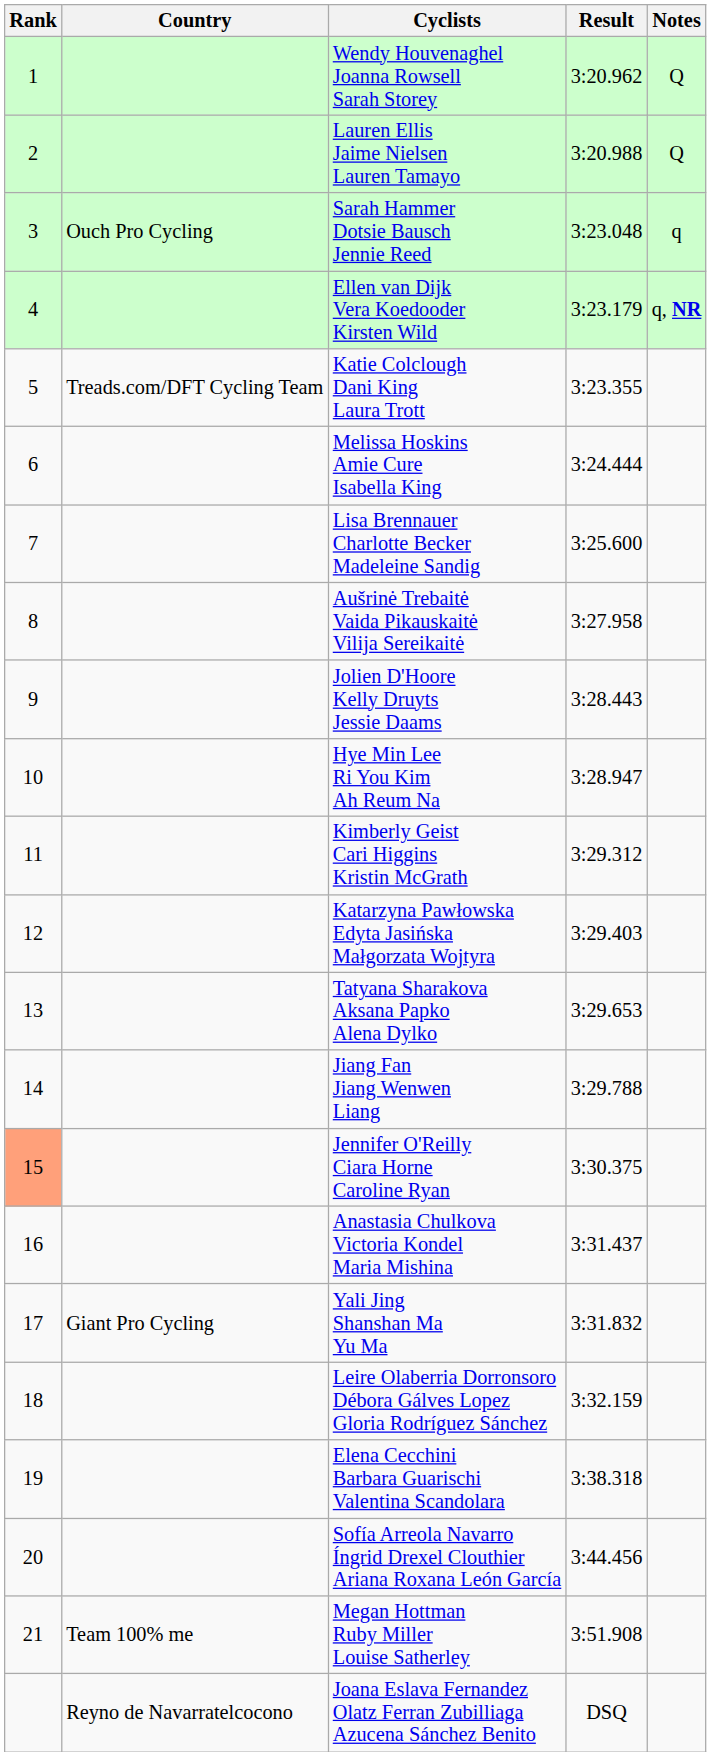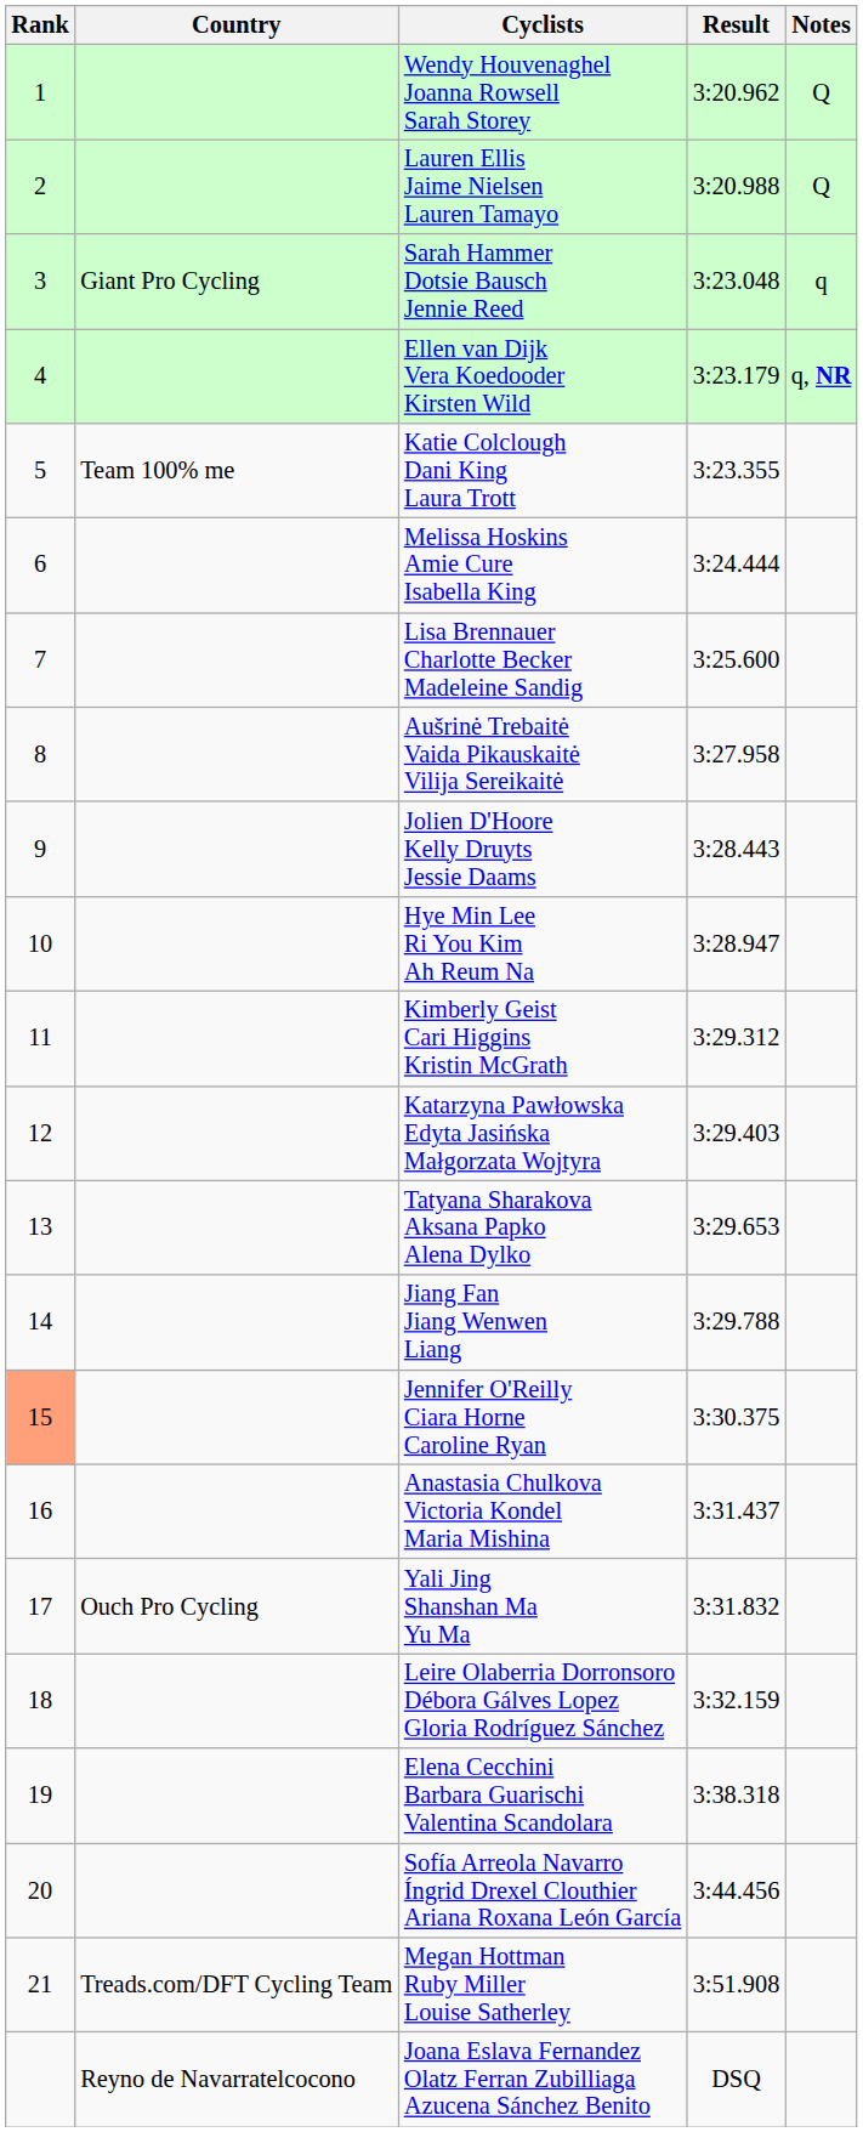Sarah Hammer Dotsie Bausch Jennie Reed | Country: Ouch Pro Cycling -> Giant Pro Cycling
Katie Colclough Dani King Laura Trott | Country: Treads.com/DFT Cycling Team -> Team 100% me
Yali Jing Shanshan Ma Yu Ma | Country: Giant Pro Cycling -> Ouch Pro Cycling
Megan Hottman Ruby Miller Louise Satherley | Country: Team 100% me -> Treads.com/DFT Cycling Team
